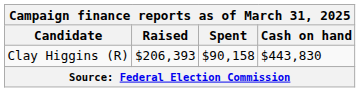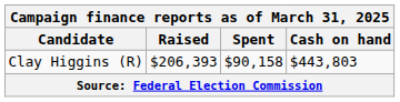Clay Higgins (R) | Cash on hand: $443,830 -> $443,803
